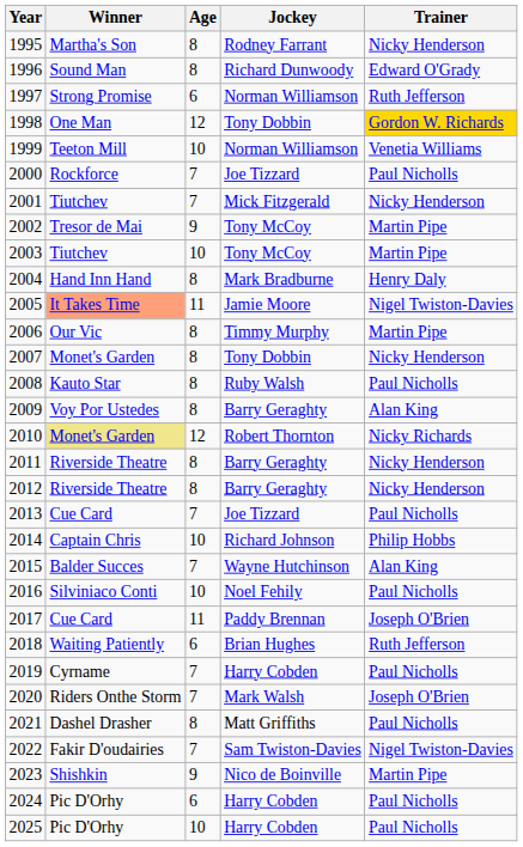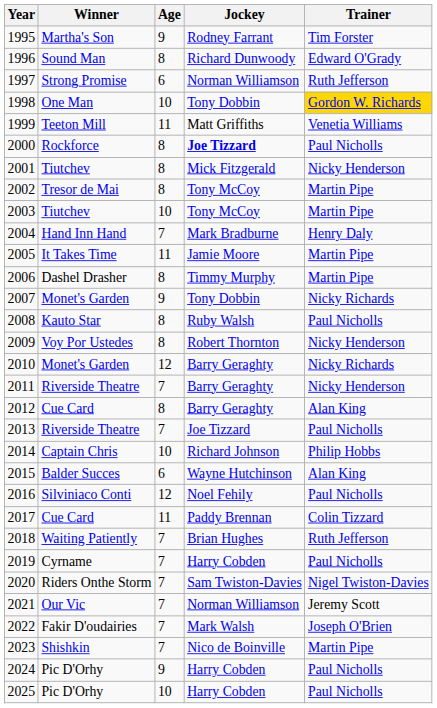1995 | Age: 8 -> 9
1995 | Trainer: Nicky Henderson -> Tim Forster
1998 | Age: 12 -> 10
1999 | Age: 10 -> 11
1999 | Jockey: Norman Williamson -> Matt Griffiths
2000 | Age: 7 -> 8
2000 | Jockey: normal -> bold
2001 | Age: 7 -> 8
2002 | Age: 9 -> 8
2004 | Age: 8 -> 7
2005 | Winner: lightsalmon background -> no background
2005 | Trainer: Nigel Twiston-Davies -> Martin Pipe
2006 | Winner: Our Vic -> Dashel Drasher
2007 | Age: 8 -> 9
2007 | Trainer: Nicky Henderson -> Nicky Richards
2009 | Jockey: Barry Geraghty -> Robert Thornton
2009 | Trainer: Alan King -> Nicky Henderson
2010 | Winner: khaki background -> no background
2010 | Jockey: Robert Thornton -> Barry Geraghty
2011 | Age: 8 -> 7
2012 | Winner: Riverside Theatre -> Cue Card
2012 | Trainer: Nicky Henderson -> Alan King
2013 | Winner: Cue Card -> Riverside Theatre
2015 | Age: 7 -> 6
2016 | Age: 10 -> 12
2017 | Trainer: Joseph O'Brien -> Colin Tizzard
2018 | Age: 6 -> 7
2020 | Jockey: Mark Walsh -> Sam Twiston-Davies
2020 | Trainer: Joseph O'Brien -> Nigel Twiston-Davies
2021 | Winner: Dashel Drasher -> Our Vic
2021 | Age: 8 -> 7
2021 | Jockey: Matt Griffiths -> Norman Williamson
2021 | Trainer: Paul Nicholls -> Jeremy Scott
2022 | Jockey: Sam Twiston-Davies -> Mark Walsh
2022 | Trainer: Nigel Twiston-Davies -> Joseph O'Brien
2023 | Age: 9 -> 7
2024 | Age: 6 -> 9
